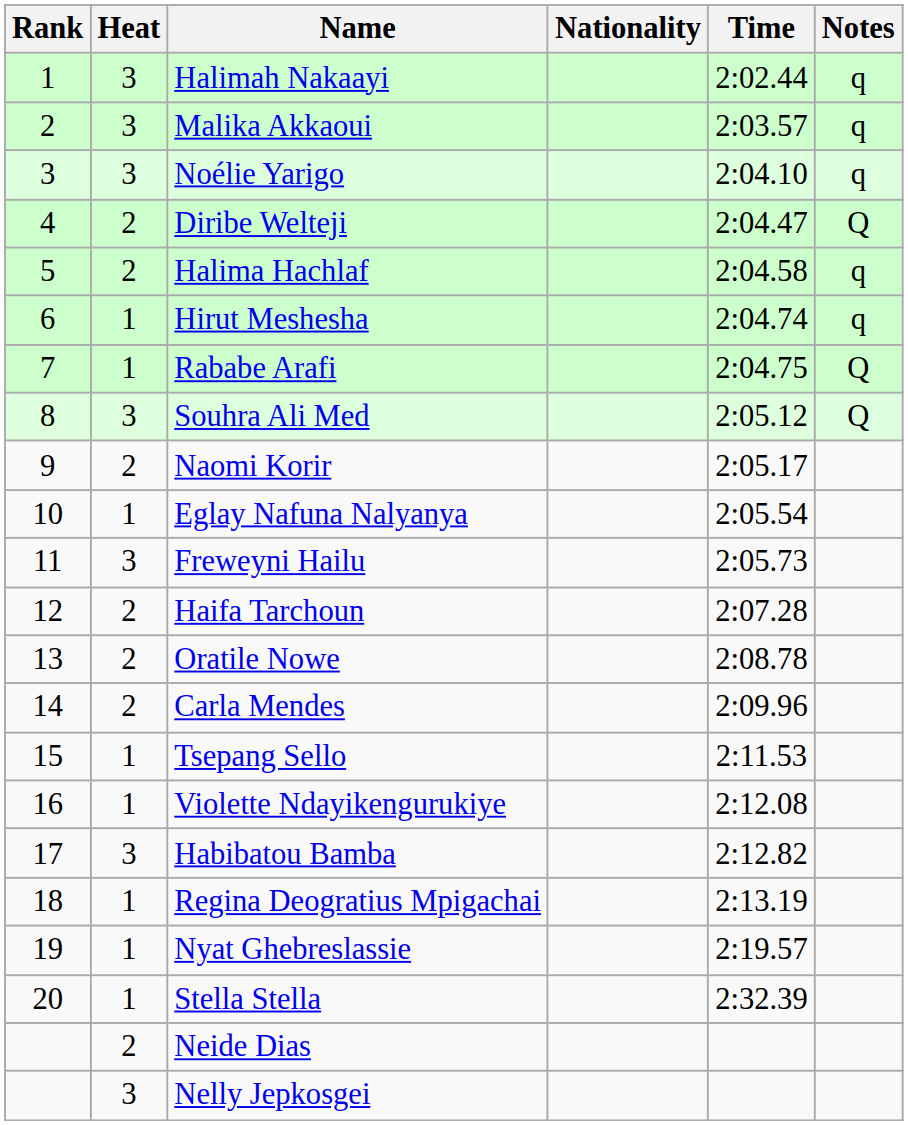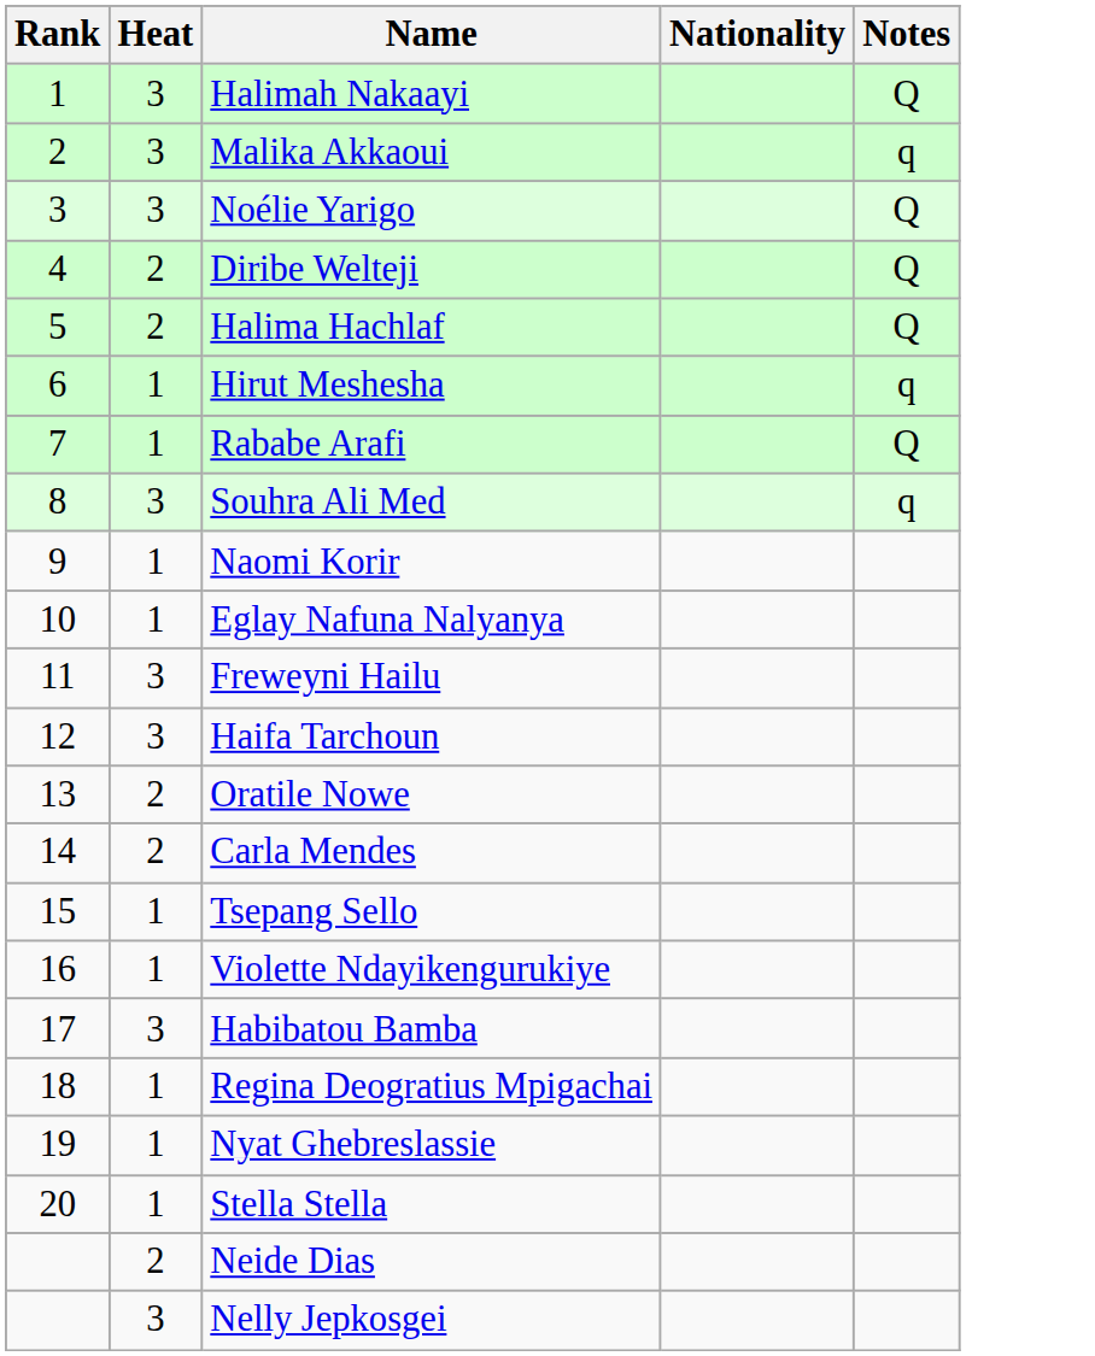- column: Time | 2:02.44 | 2:03.57 | 2:04.10 | 2:04.47 | 2:04.58 | 2:04.74 | 2:04.75 | 2:05.12 | 2:05.17 | 2:05.54 | 2:05.73 | 2:07.28 | 2:08.78 | 2:09.96 | 2:11.53 | 2:12.08 | 2:12.82 | 2:13.19 | 2:19.57 | 2:32.39
Halimah Nakaayi | Notes: q -> Q
Noélie Yarigo | Notes: q -> Q
Halima Hachlaf | Notes: q -> Q
Souhra Ali Med | Notes: Q -> q
Naomi Korir | Heat: 2 -> 1
Haifa Tarchoun | Heat: 2 -> 3
